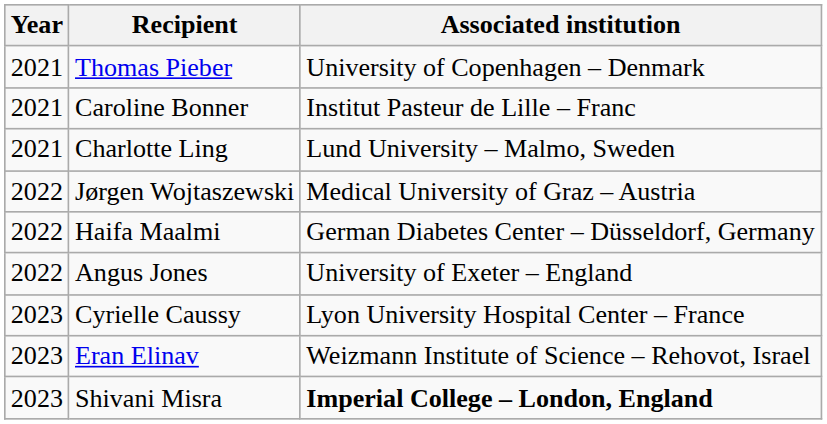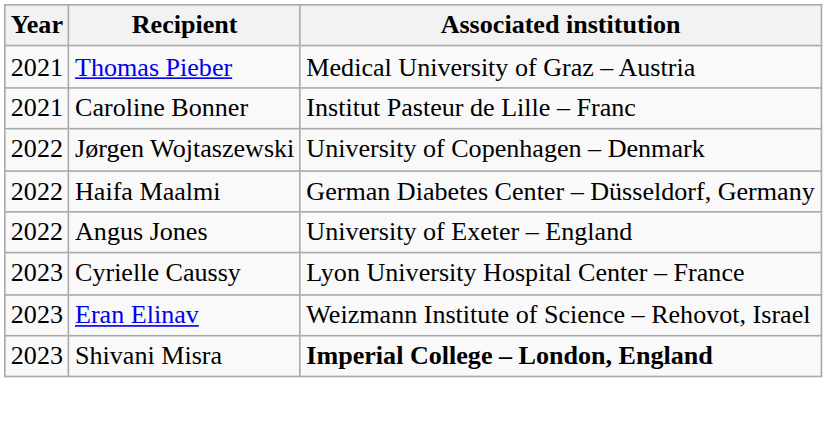Thomas Pieber | Associated institution: University of Copenhagen – Denmark -> Medical University of Graz – Austria
- row: 2021 | Charlotte Ling | Lund University – Malmo, Sweden
Jørgen Wojtaszewski | Associated institution: Medical University of Graz – Austria -> University of Copenhagen – Denmark
